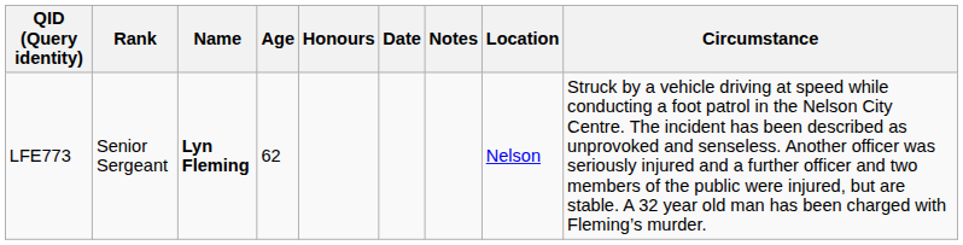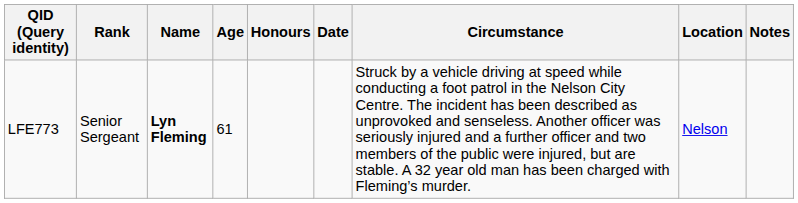columns swapped: Circumstance <-> Notes
LFE773 | Age: 62 -> 61
